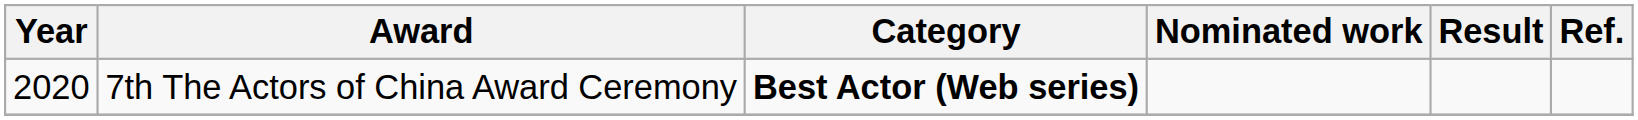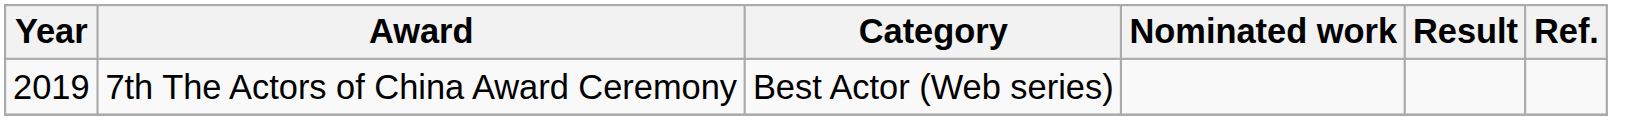7th The Actors of China Award Ceremony | Year: 2020 -> 2019
7th The Actors of China Award Ceremony | Category: bold -> normal
